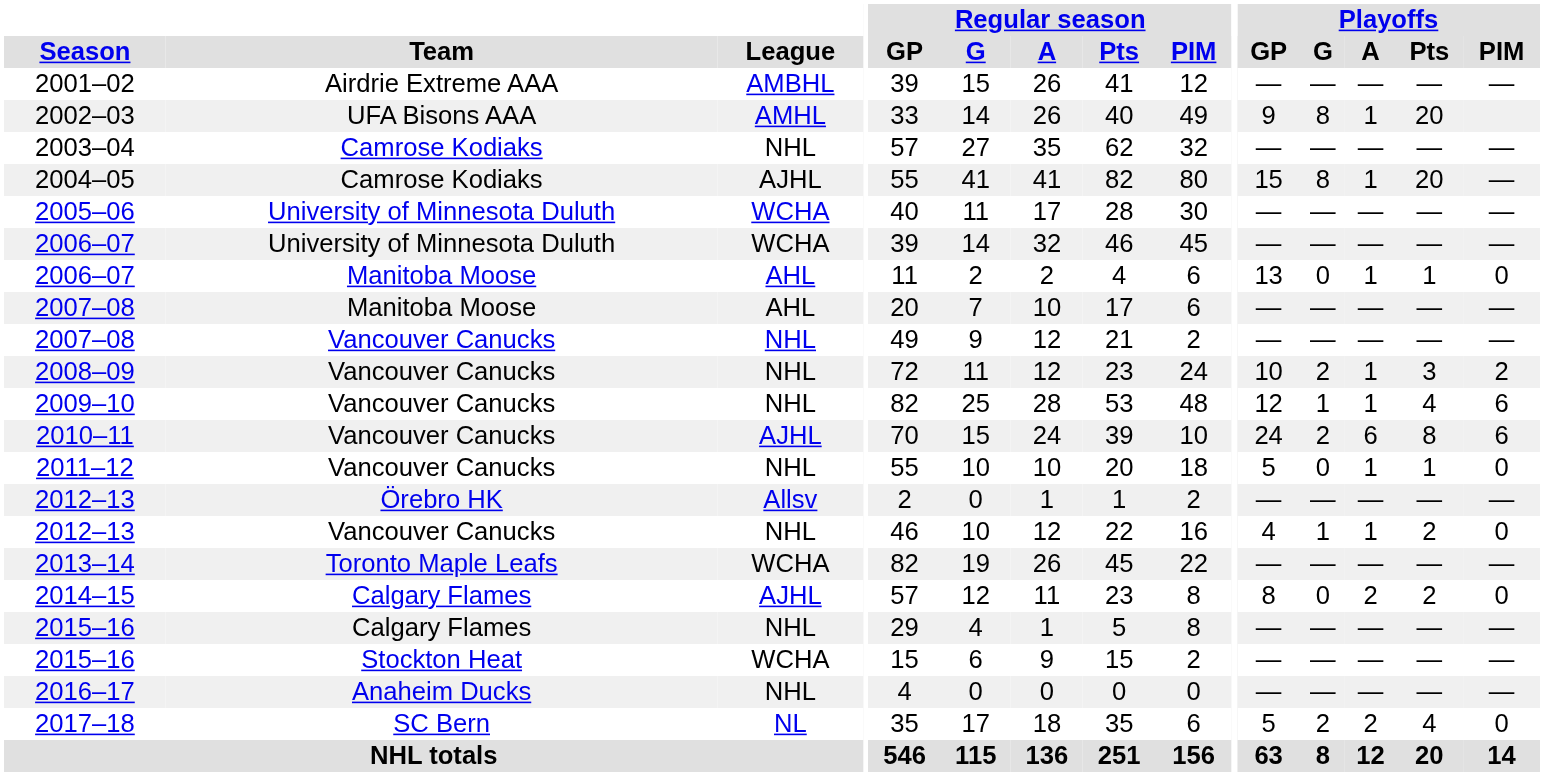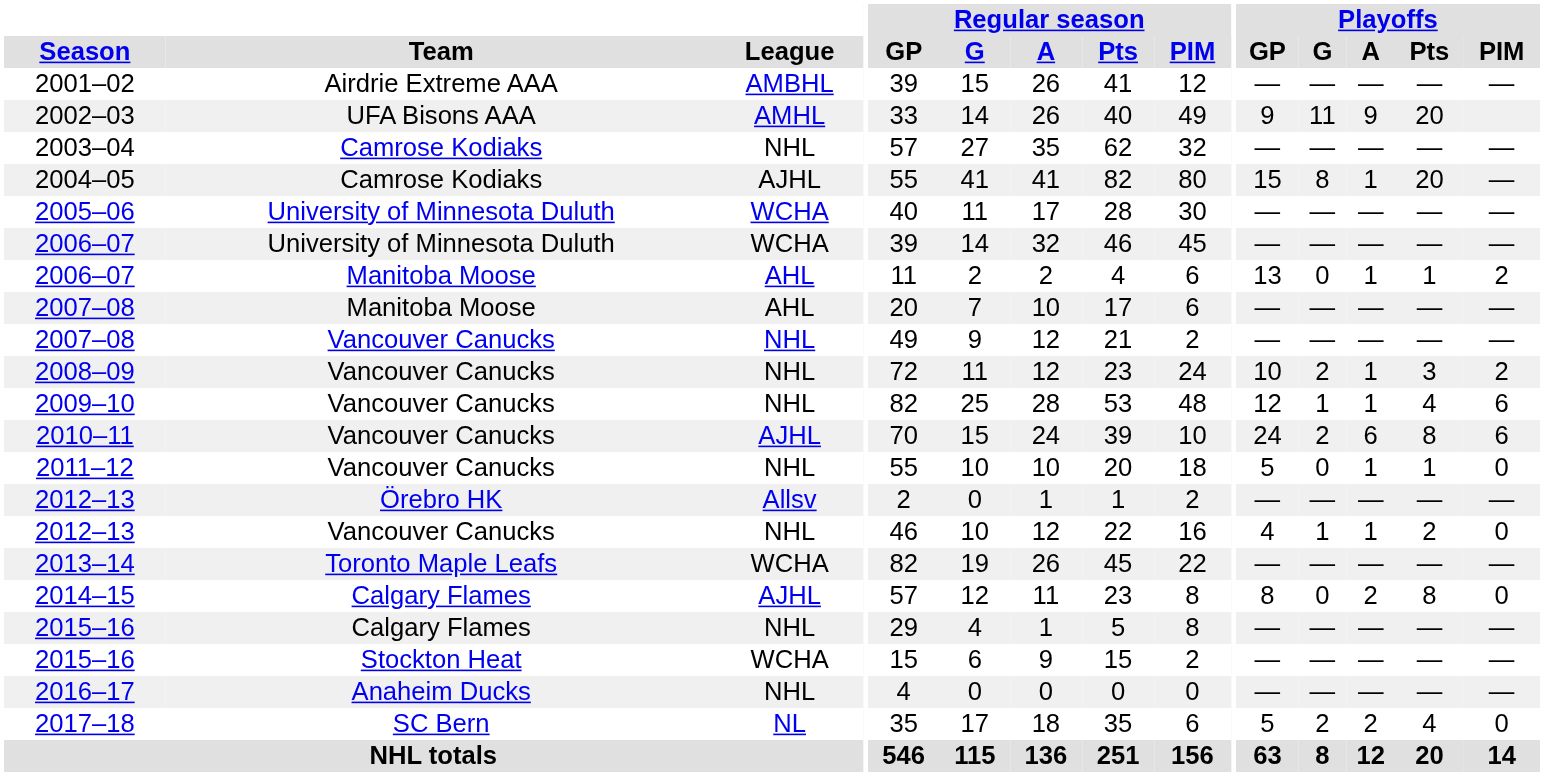2002–03 | Playoffs / G: 8 -> 11
2002–03 | Playoffs / A: 1 -> 9
2006–07 / Manitoba Moose | Playoffs / PIM: 0 -> 2
2014–15 | Playoffs / Pts: 2 -> 8
